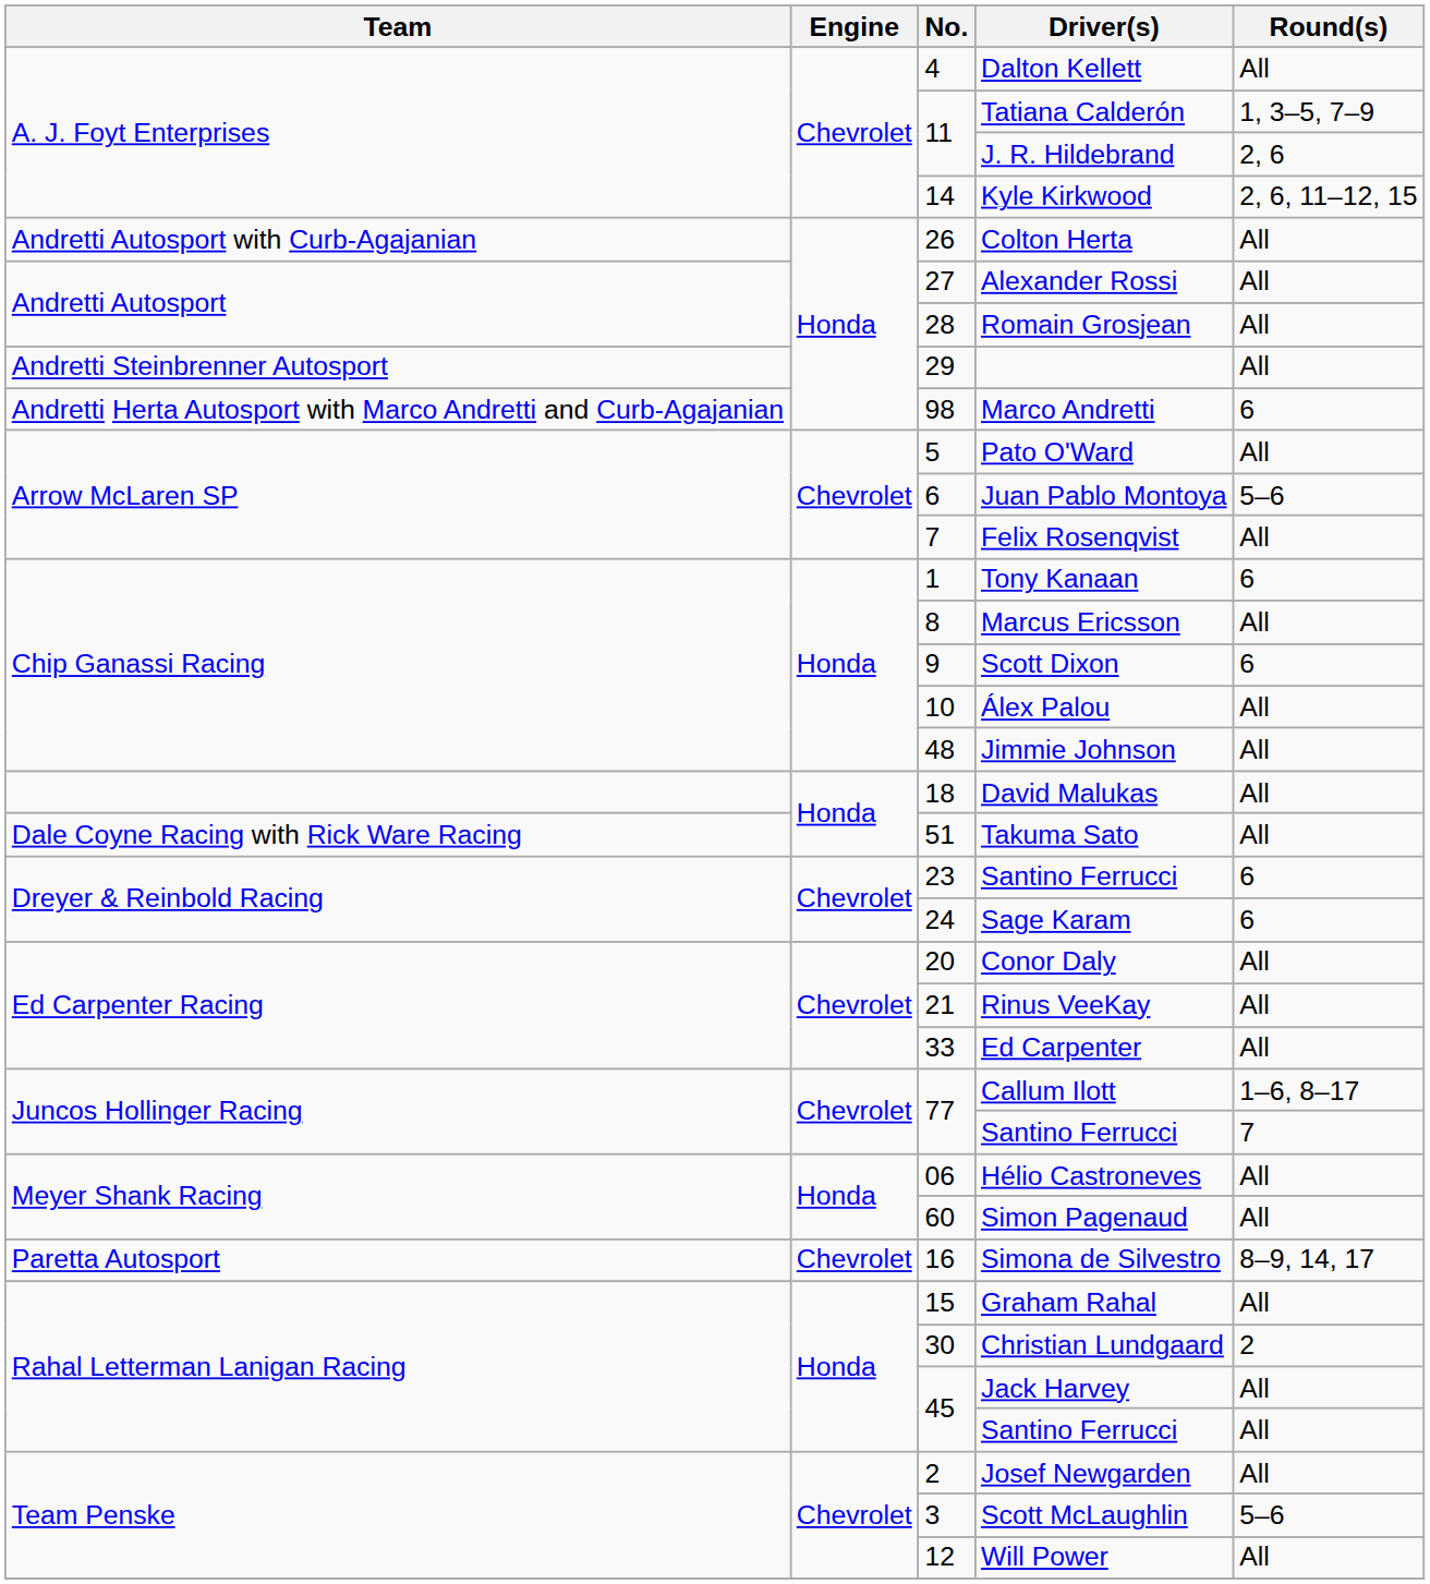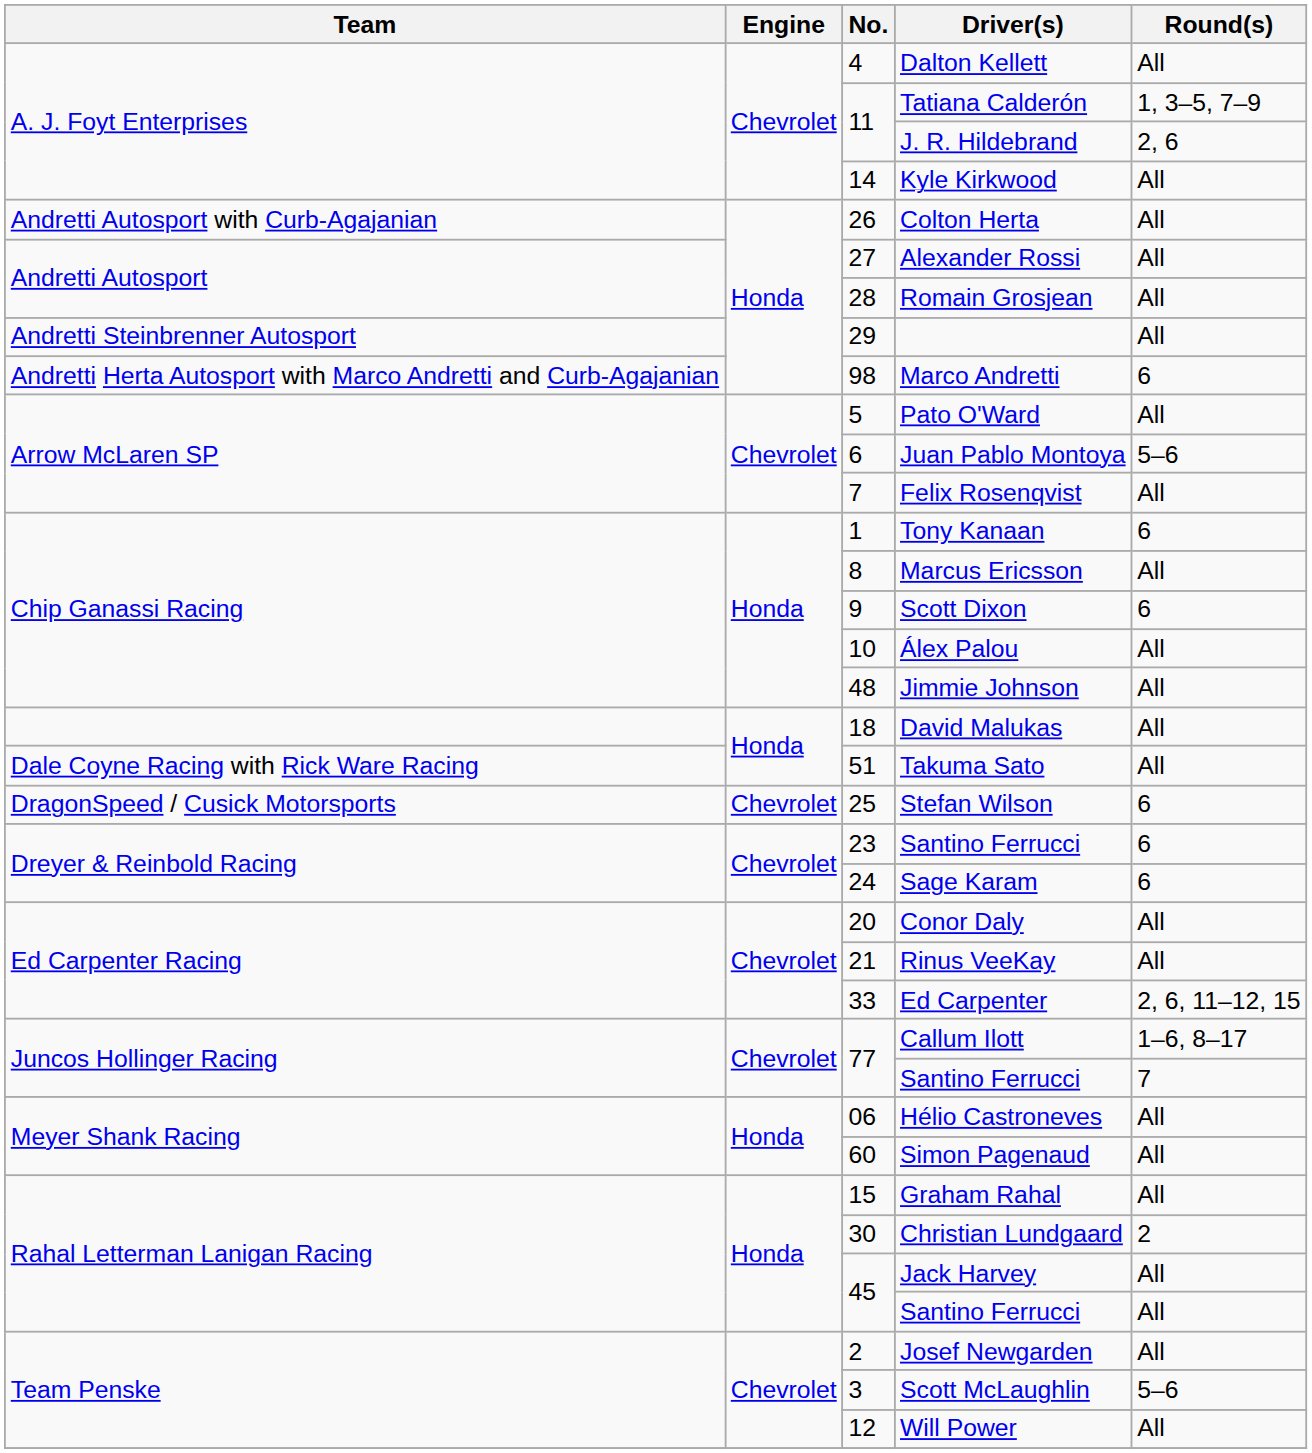Kyle Kirkwood | Round(s): 2, 6, 11–12, 15 -> All
+ row: DragonSpeed / Cusick Motorsports | Chevrolet | 25 | Stefan Wilson | 6
Ed Carpenter | Round(s): All -> 2, 6, 11–12, 15
- row: Paretta Autosport | Chevrolet | 16 | Simona de Silvestro | 8–9, 14, 17
